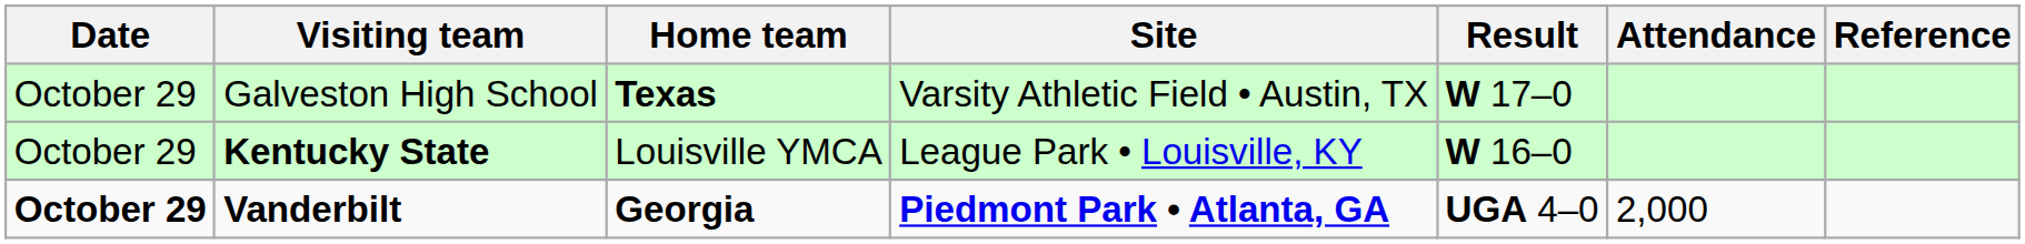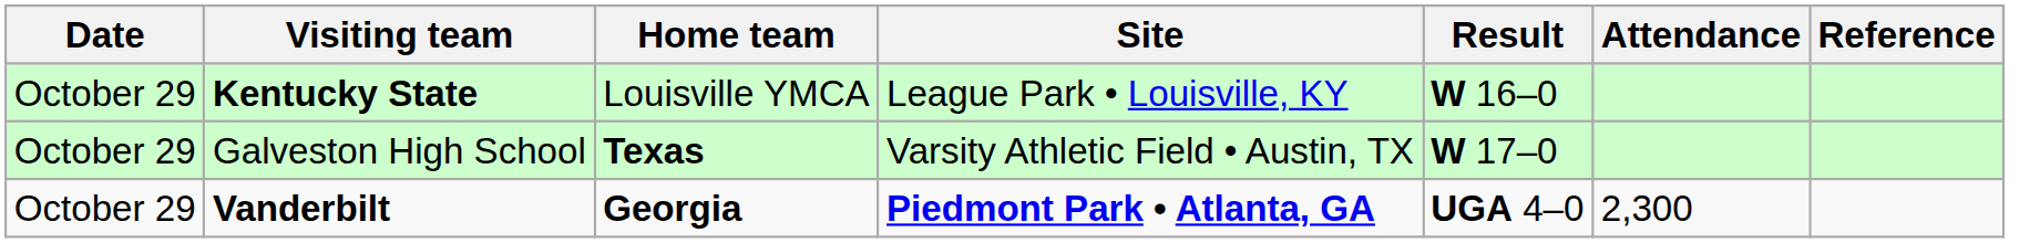rows swapped: Kentucky State <-> Galveston High School
Vanderbilt | Date: bold -> normal
Vanderbilt | Attendance: 2,000 -> 2,300
